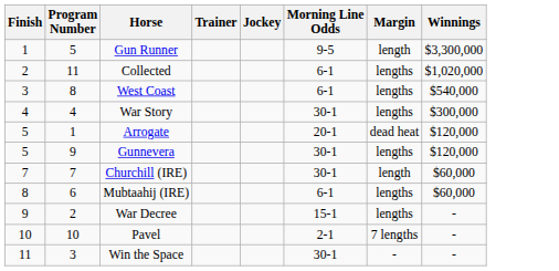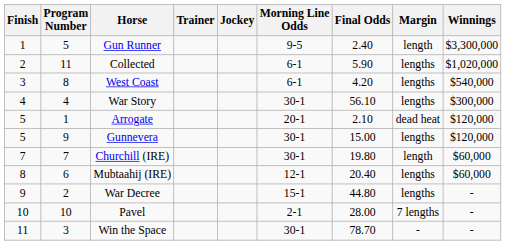+ column: Final Odds | 2.40 | 5.90 | 4.20 | 56.10 | 2.10 | 15.00 | 19.80 | 20.40 | 44.80 | 28.00 | 78.70
Mubtaahij (IRE) | Morning Line Odds: 6-1 -> 12-1
